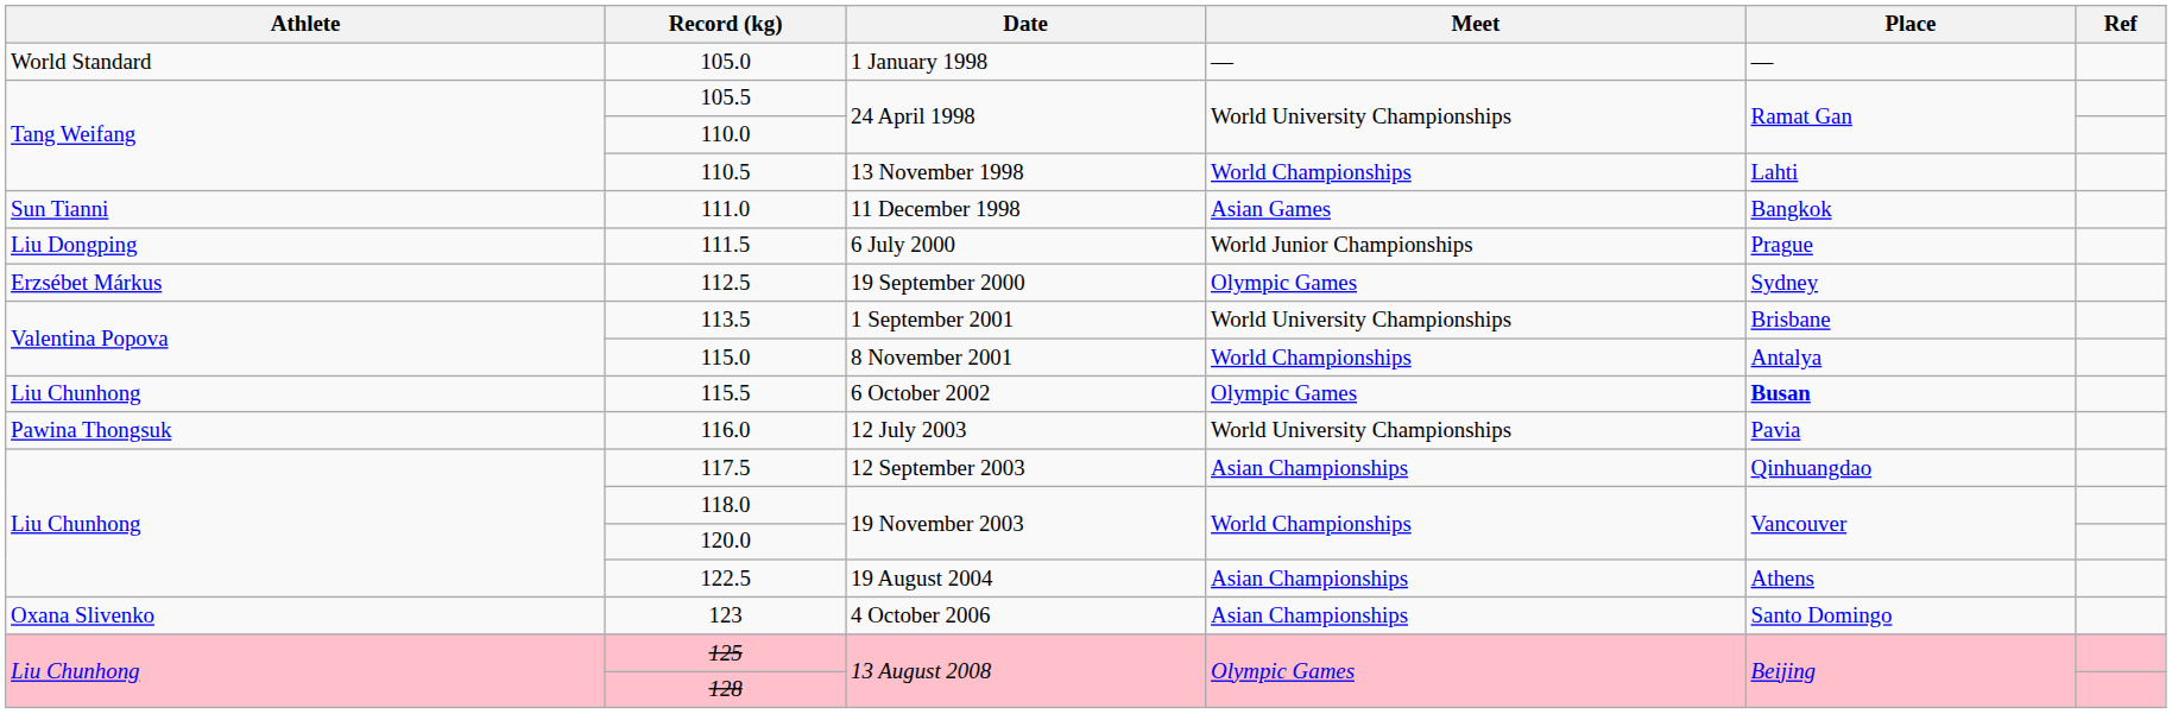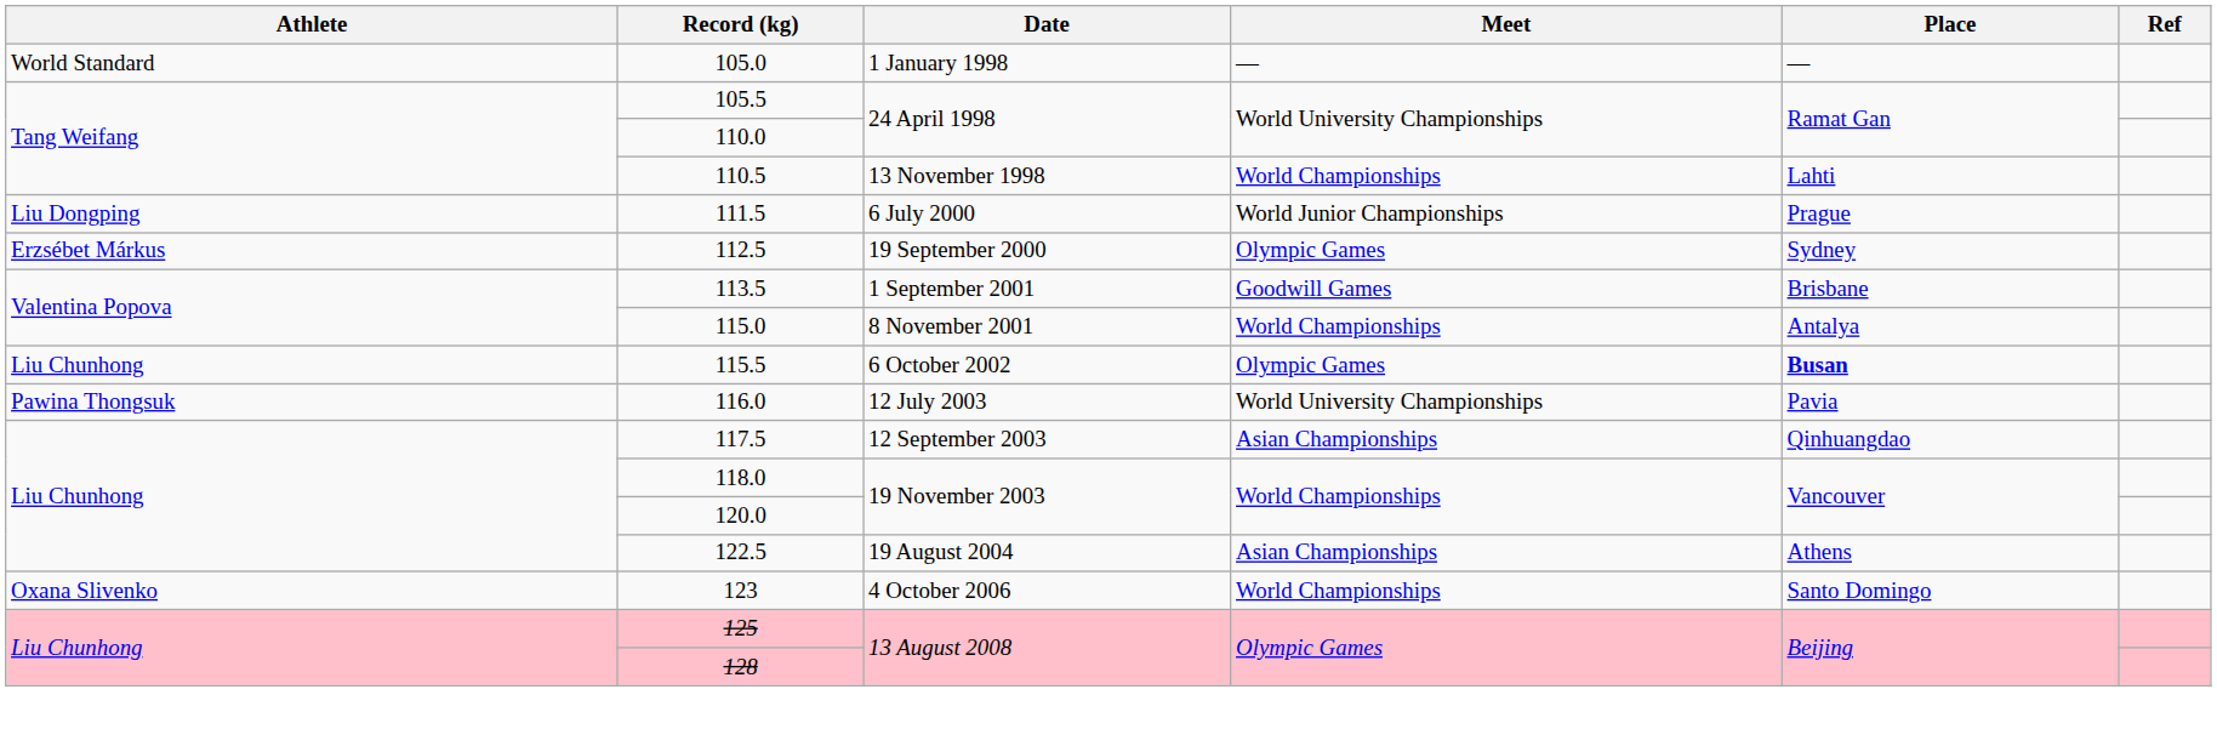- row: Sun Tianni | 111.0 | 11 December 1998 | Asian Games | Bangkok
113.5 | Meet: World University Championships -> Goodwill Games
123 | Meet: Asian Championships -> World Championships
